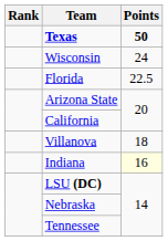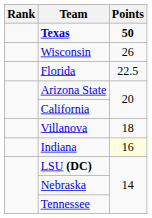Wisconsin | Points: 24 -> 26
